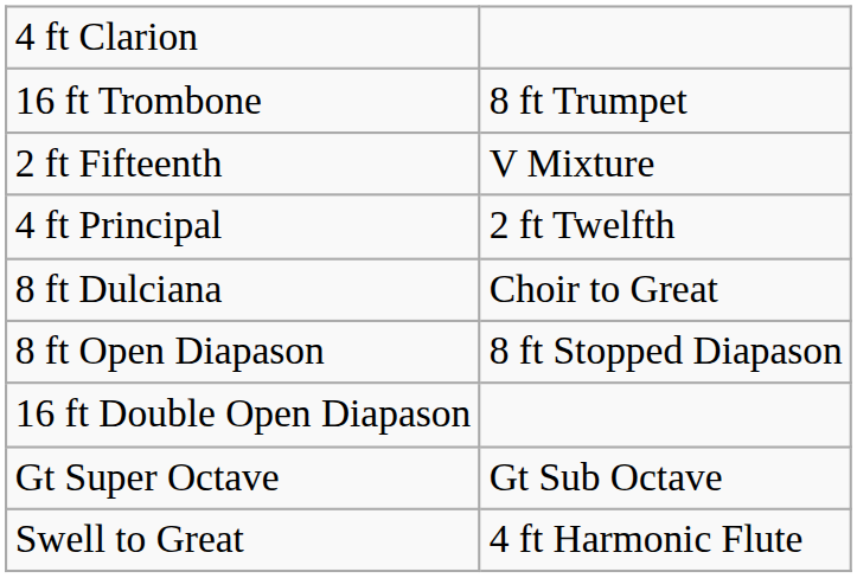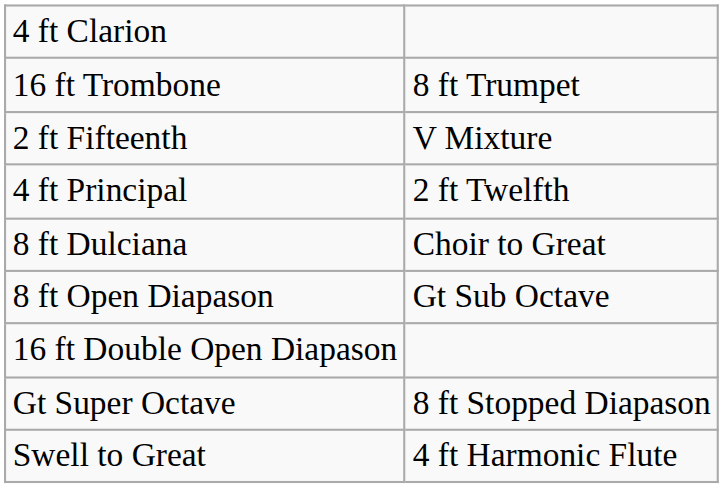8 ft Open Diapason | column 2: 8 ft Stopped Diapason -> Gt Sub Octave
Gt Super Octave | column 2: Gt Sub Octave -> 8 ft Stopped Diapason
